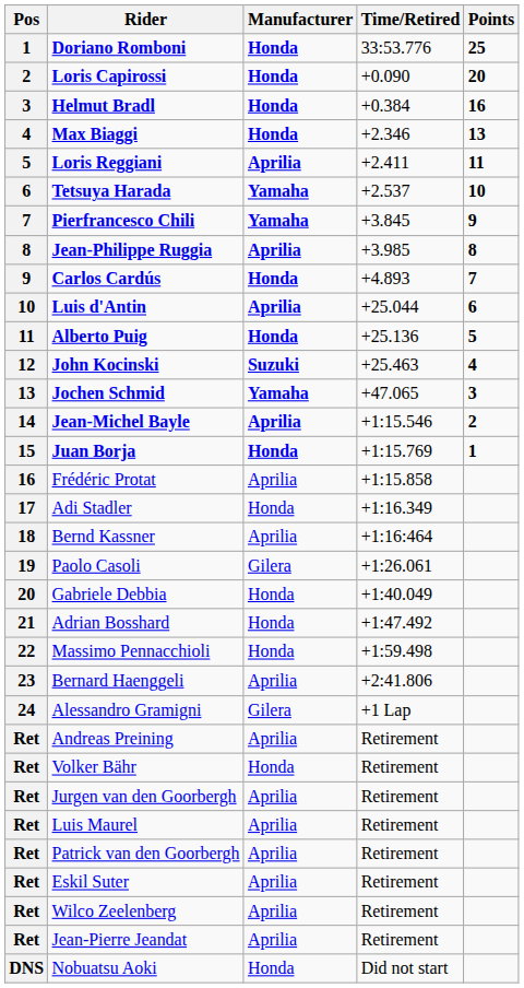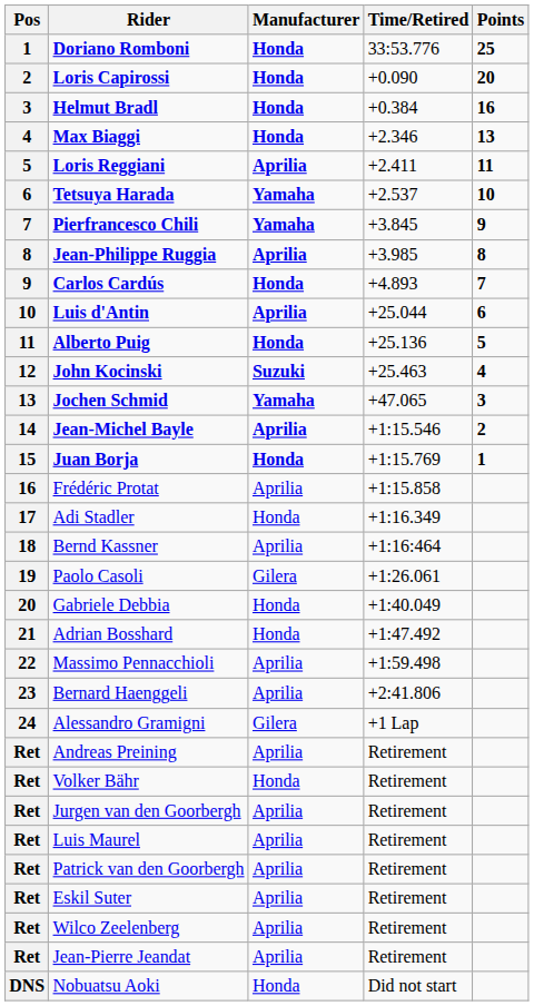Massimo Pennacchioli | Manufacturer: Honda -> Aprilia
